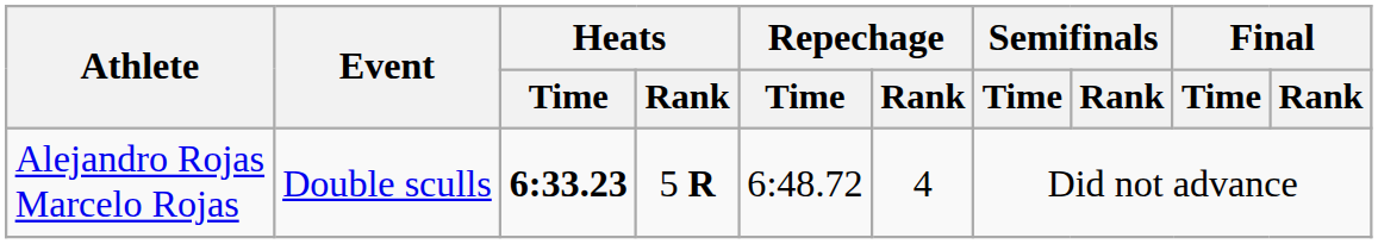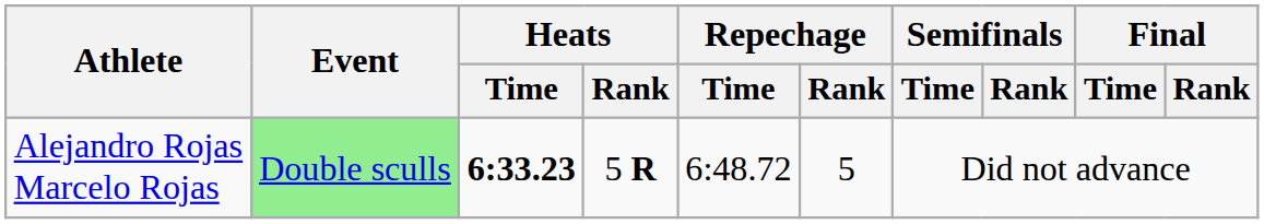Alejandro Rojas Marcelo Rojas | Event: no background -> lightgreen background
Alejandro Rojas Marcelo Rojas | Repechage / Rank: 4 -> 5
